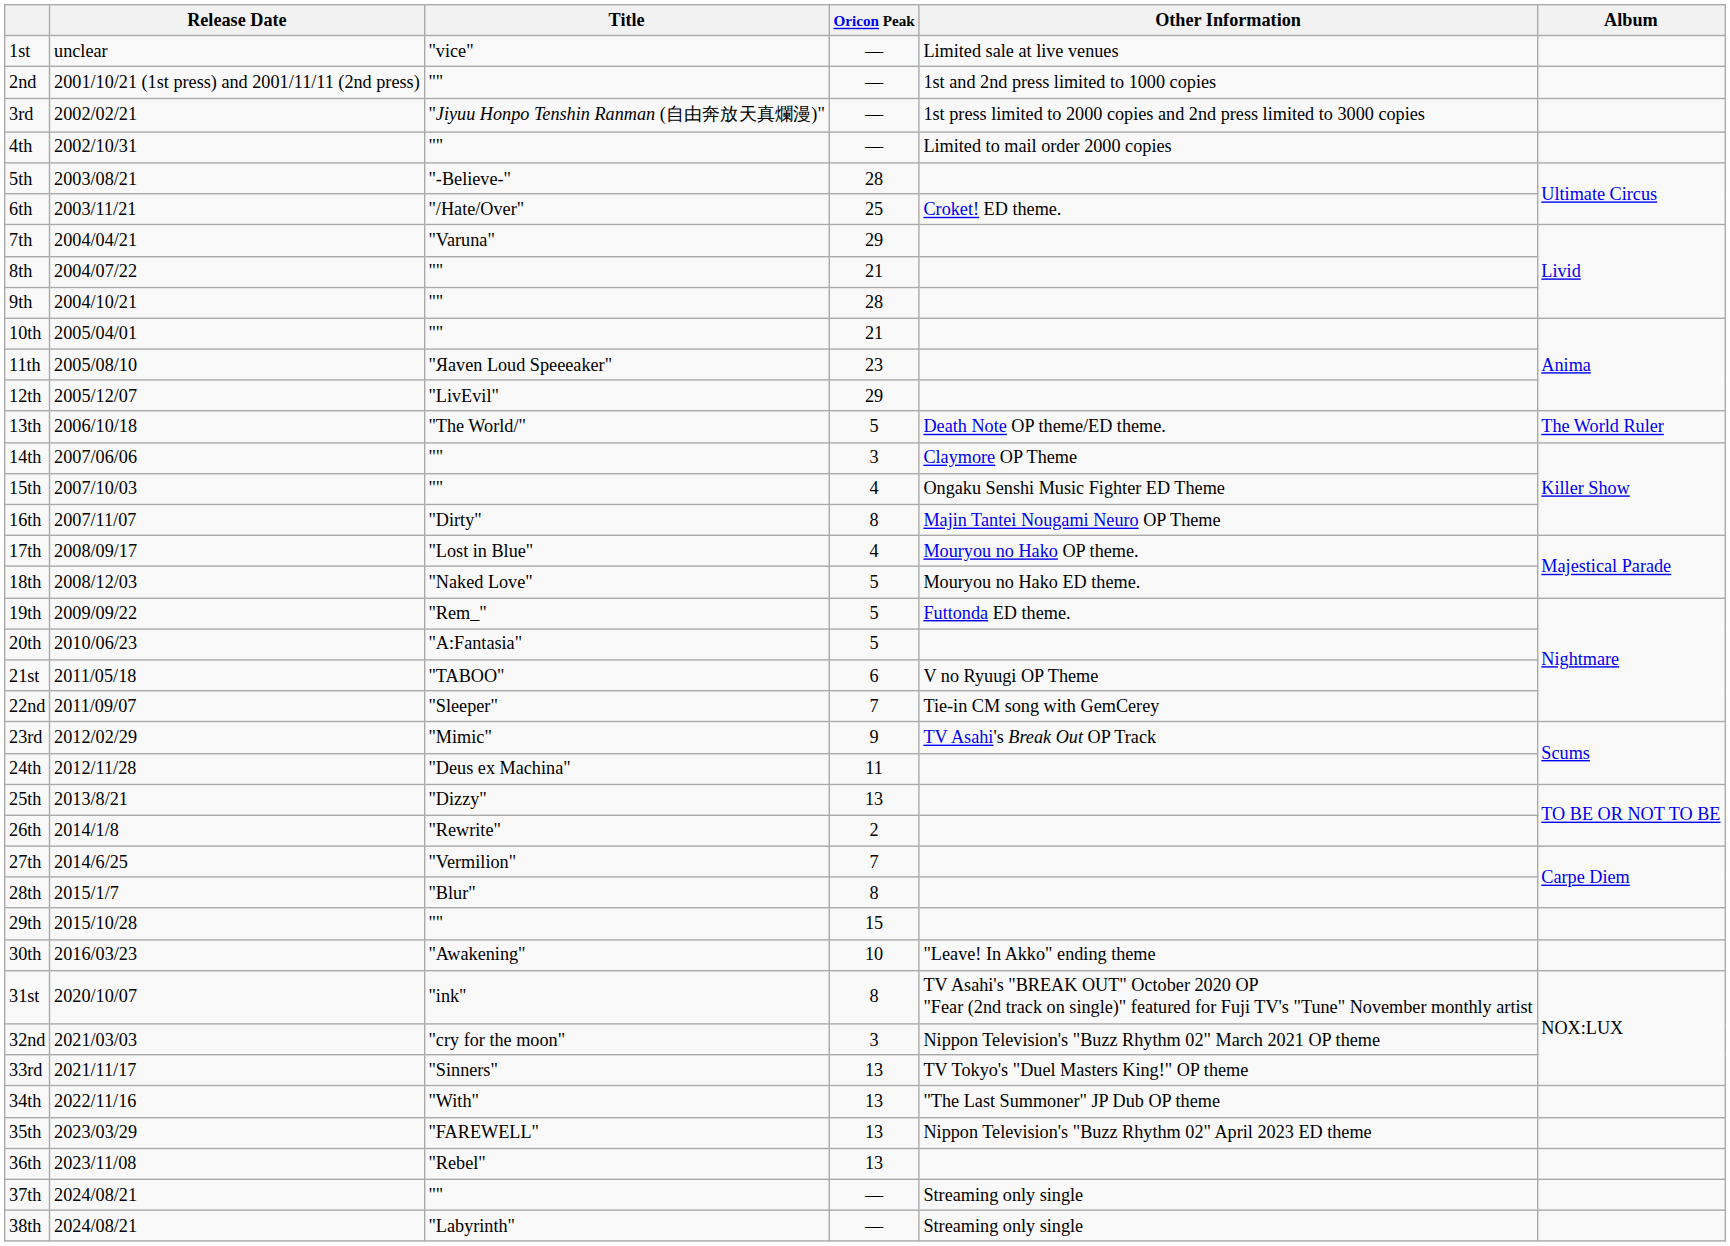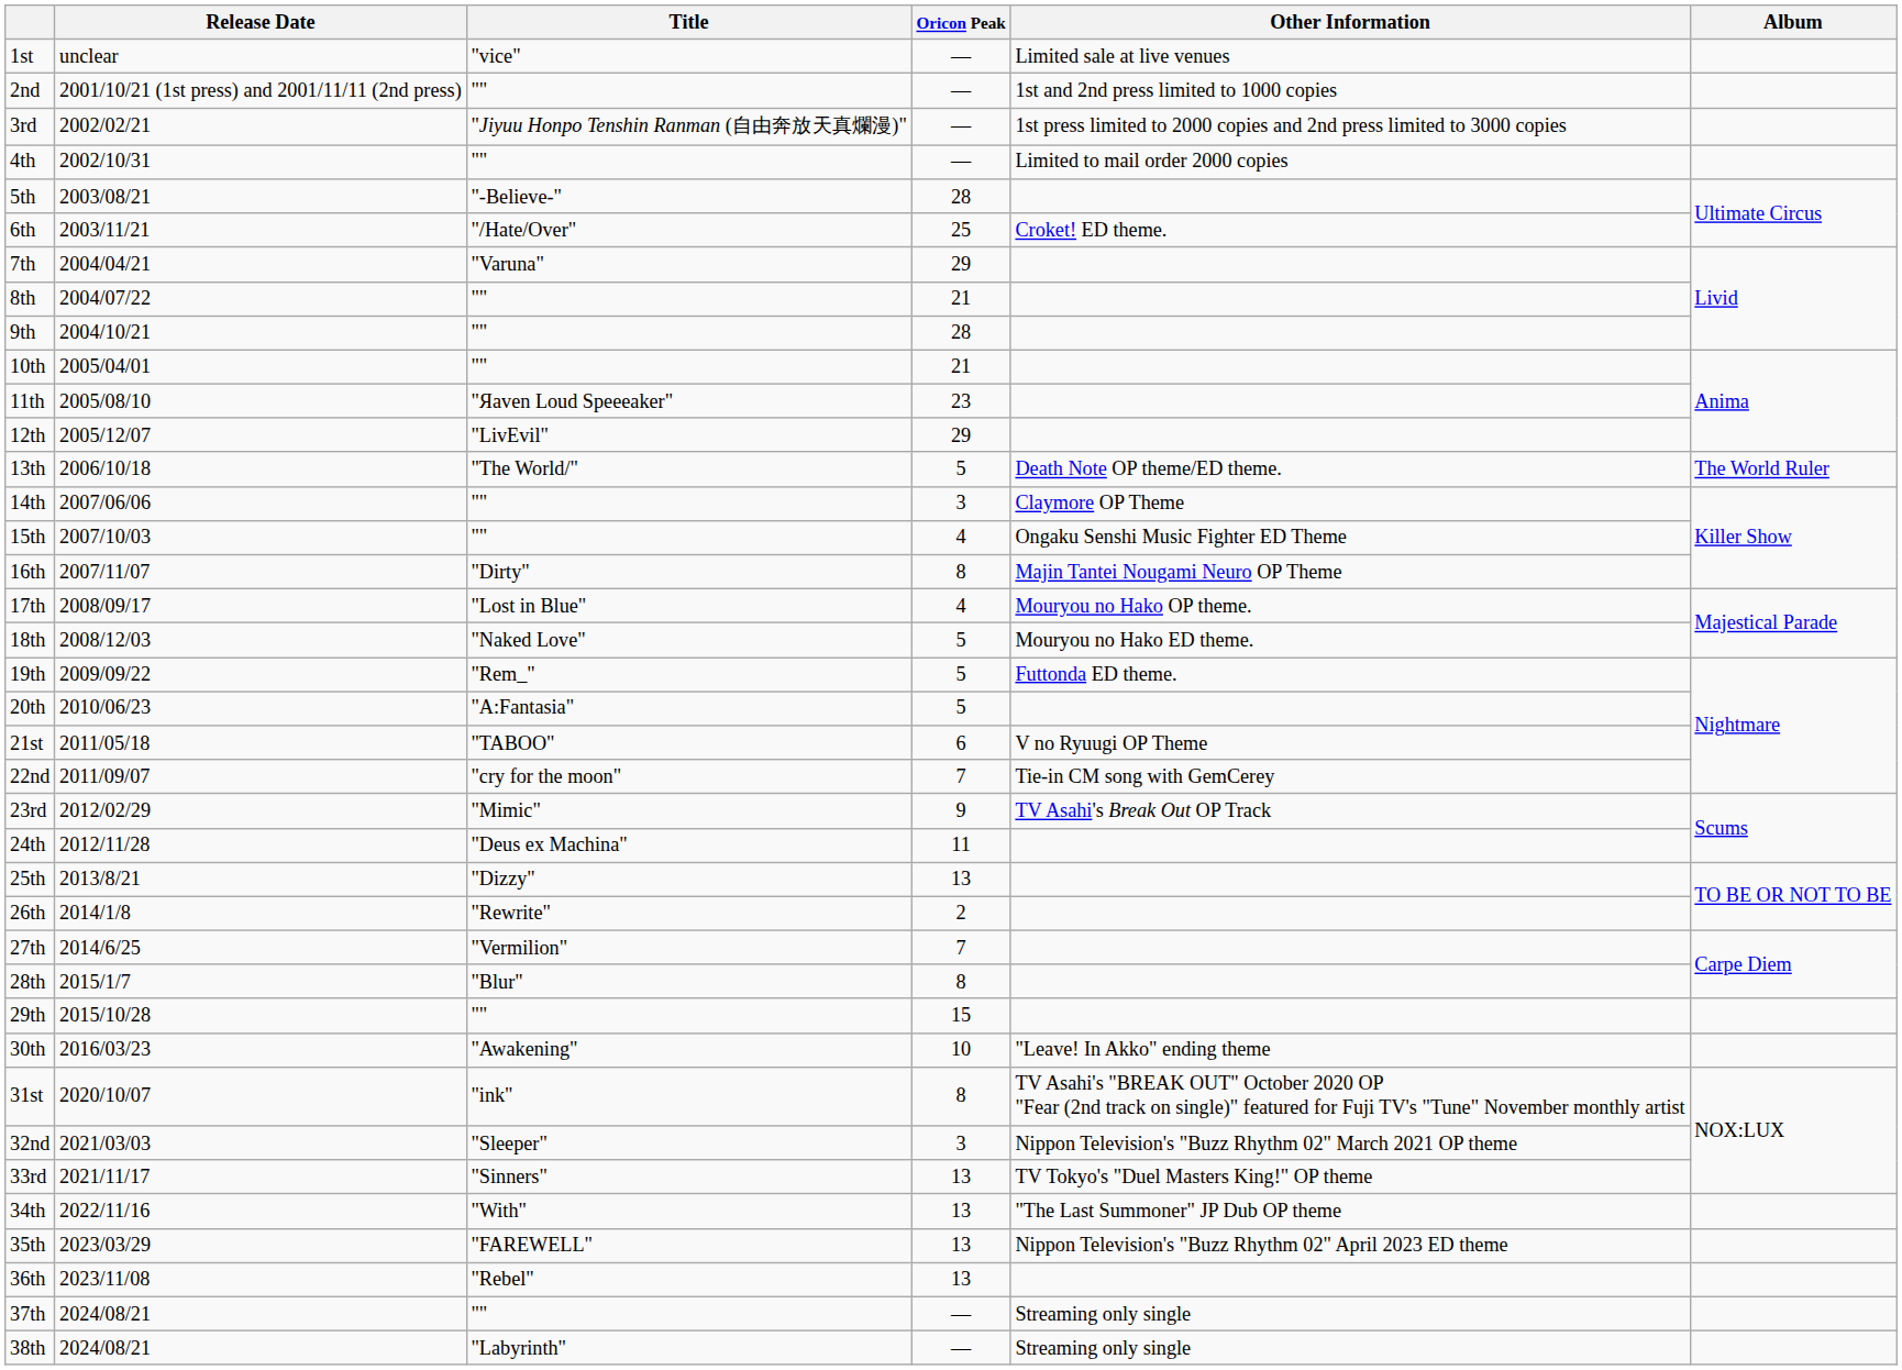22nd | Title: "Sleeper" -> "cry for the moon"
32nd | Title: "cry for the moon" -> "Sleeper"
